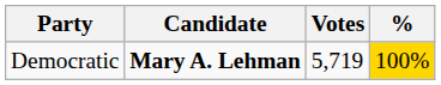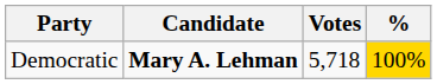Democratic | Votes: 5,719 -> 5,718
